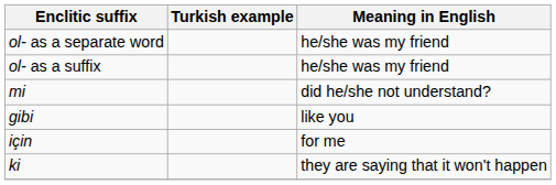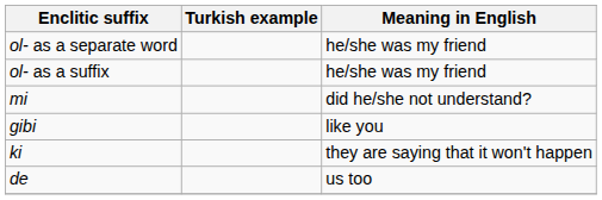- row: için | for me
+ row: de | us too
